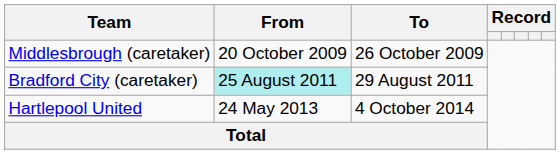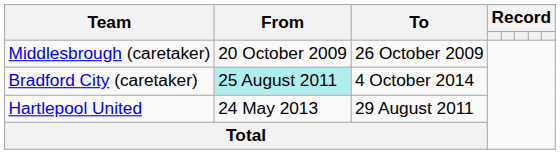Bradford City (caretaker) | To: 29 August 2011 -> 4 October 2014
Hartlepool United | To: 4 October 2014 -> 29 August 2011
